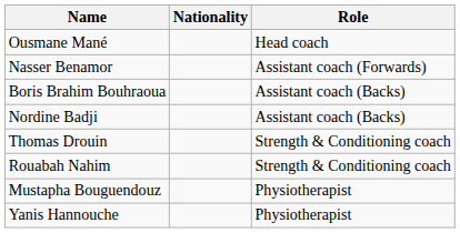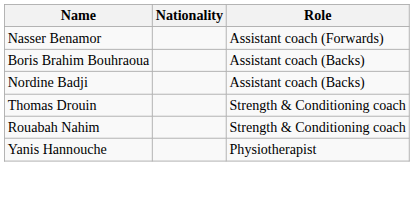- row: Ousmane Mané | Head coach
- row: Mustapha Bouguendouz | Physiotherapist
